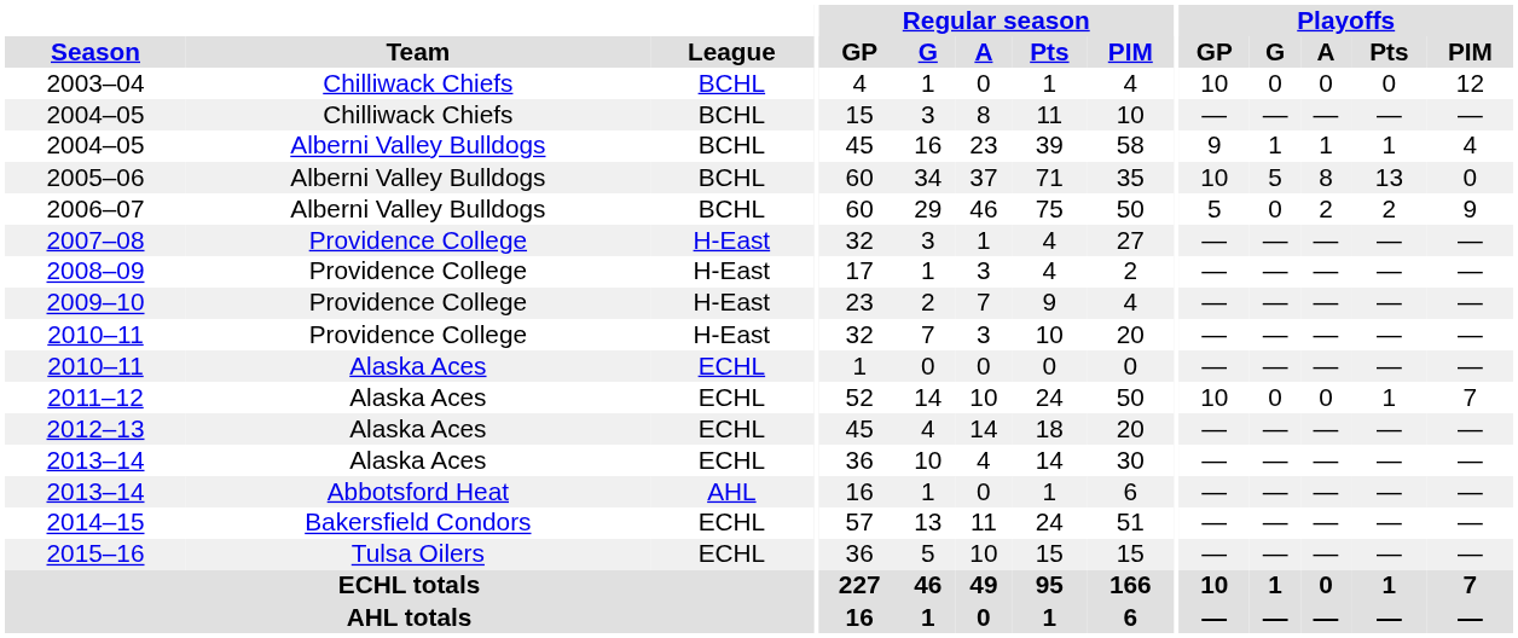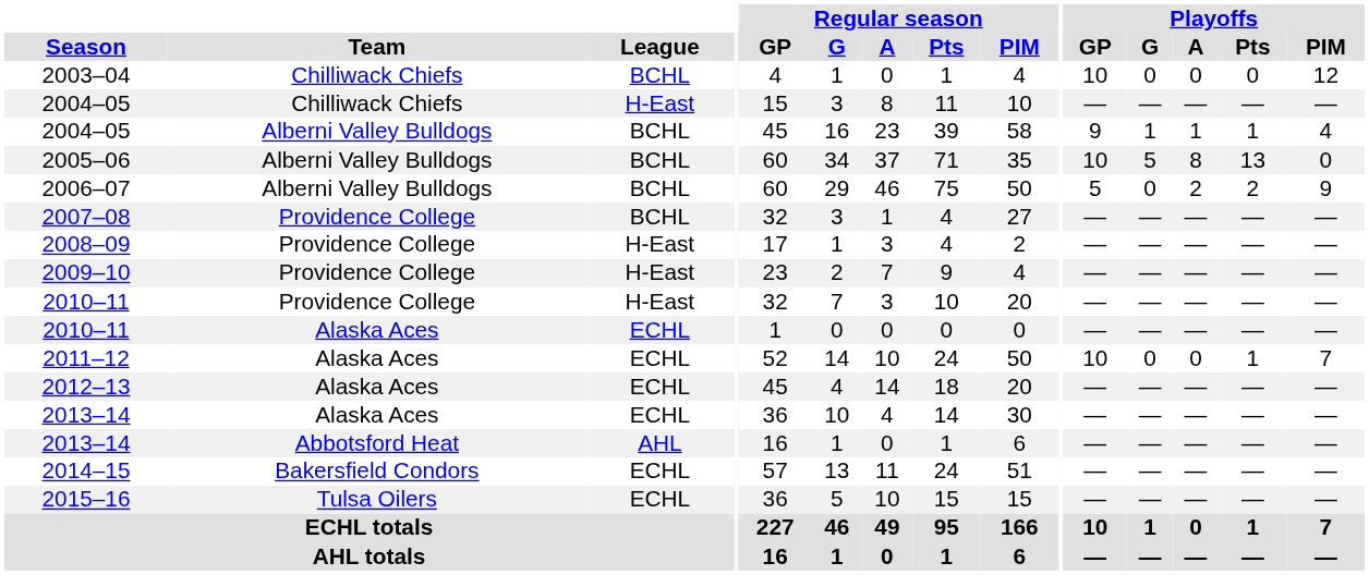2004–05 / Chilliwack Chiefs | League: BCHL -> H-East
2007–08 | League: H-East -> BCHL
